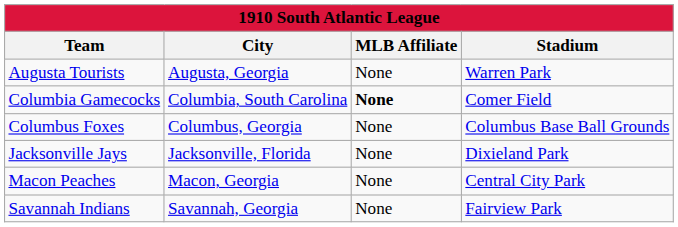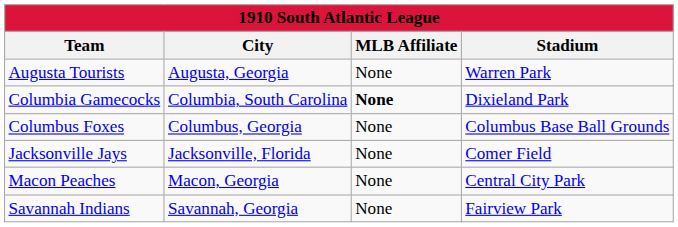Columbia Gamecocks | Stadium: Comer Field -> Dixieland Park
Jacksonville Jays | Stadium: Dixieland Park -> Comer Field
